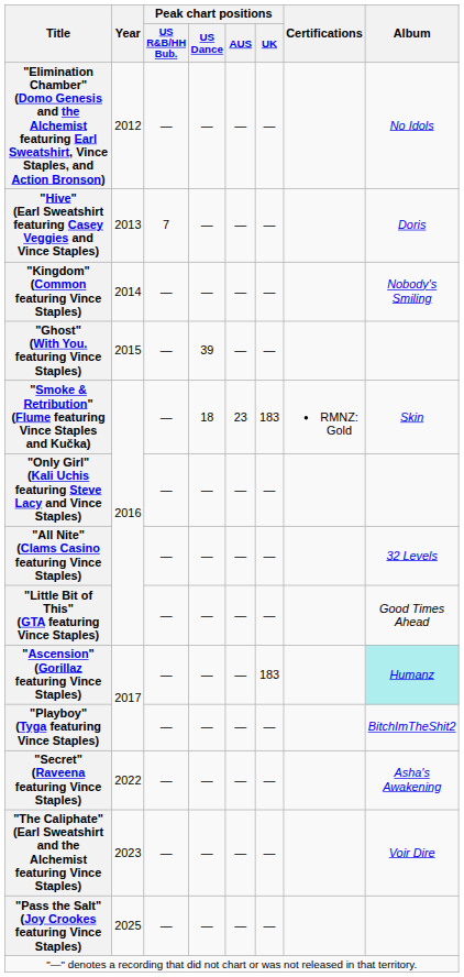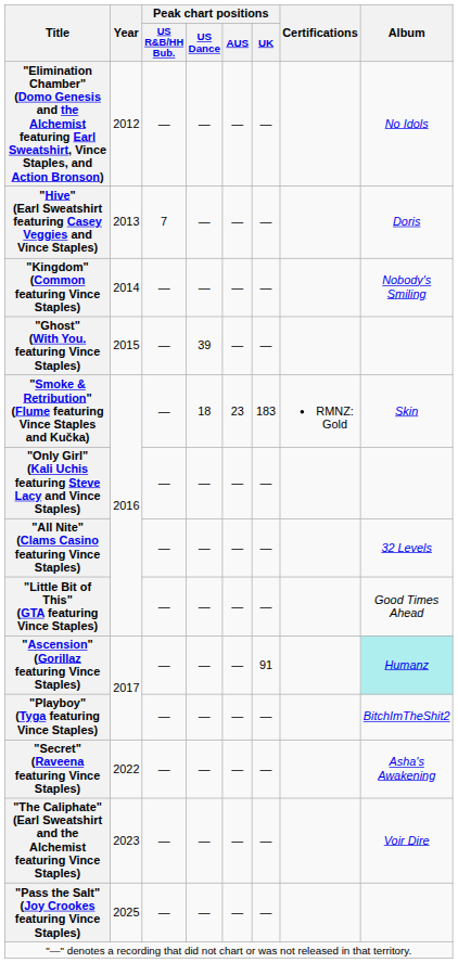"Ascension" (Gorillaz featuring Vince Staples) | Peak chart positions / UK: 183 -> 91
